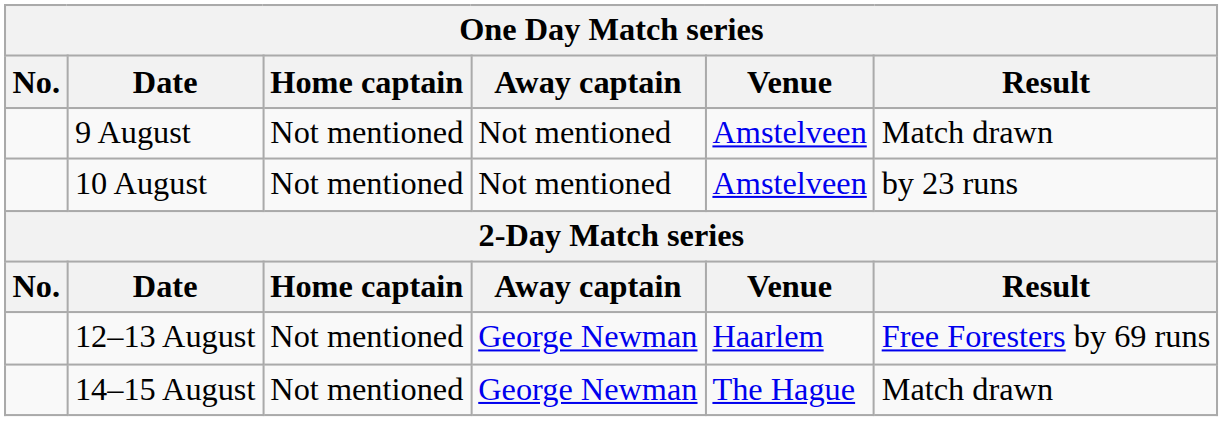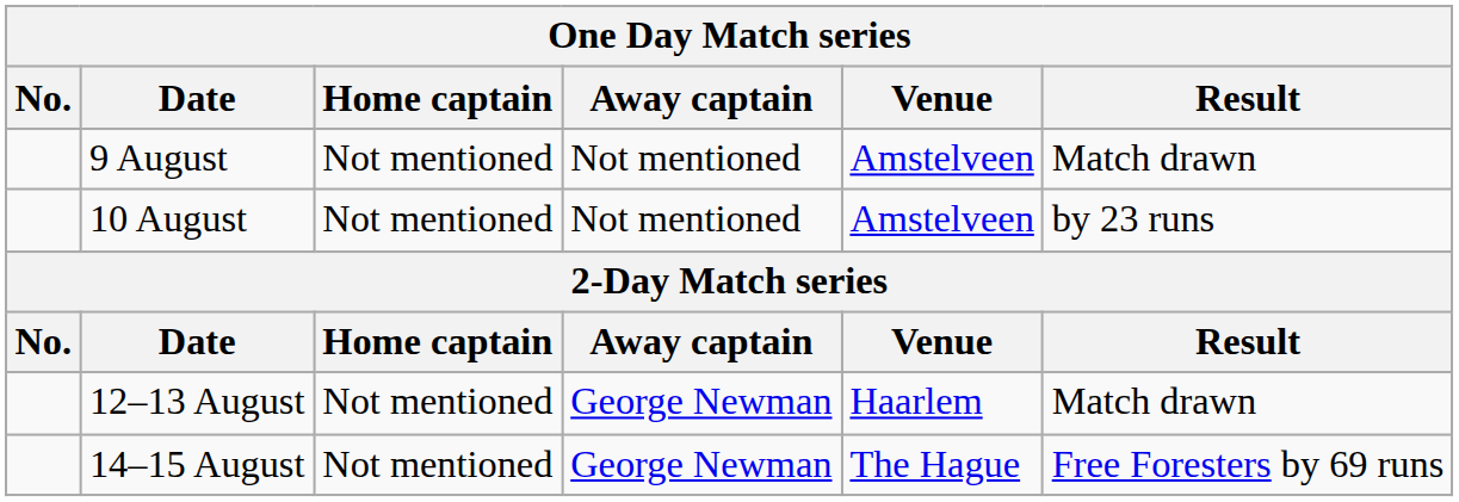12–13 August | Result: Free Foresters by 69 runs -> Match drawn
14–15 August | Result: Match drawn -> Free Foresters by 69 runs
